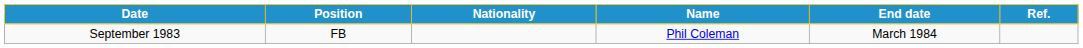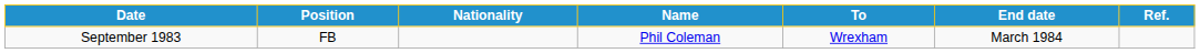+ column: To | Wrexham
